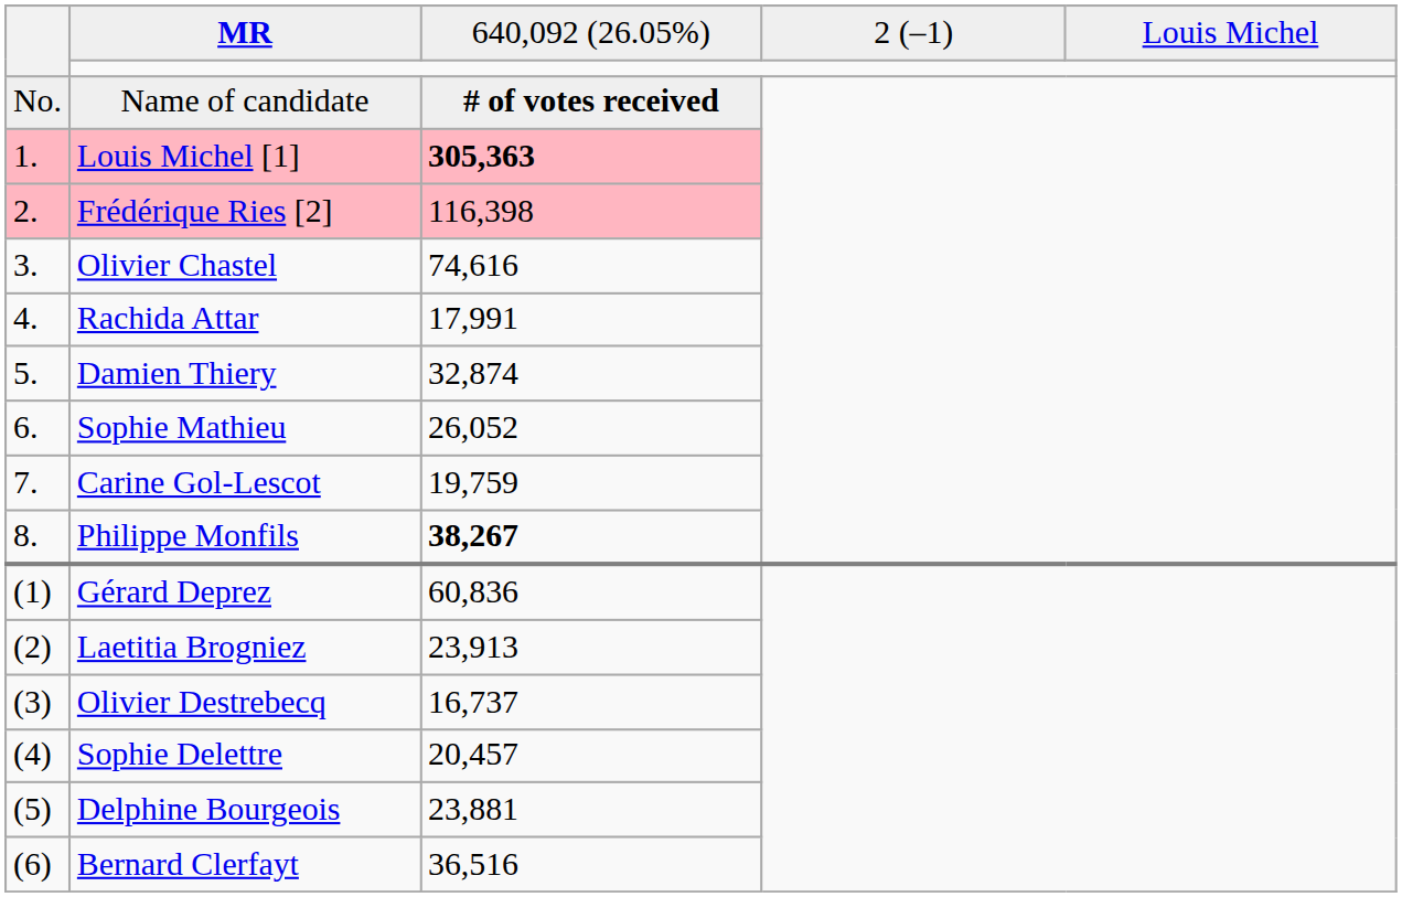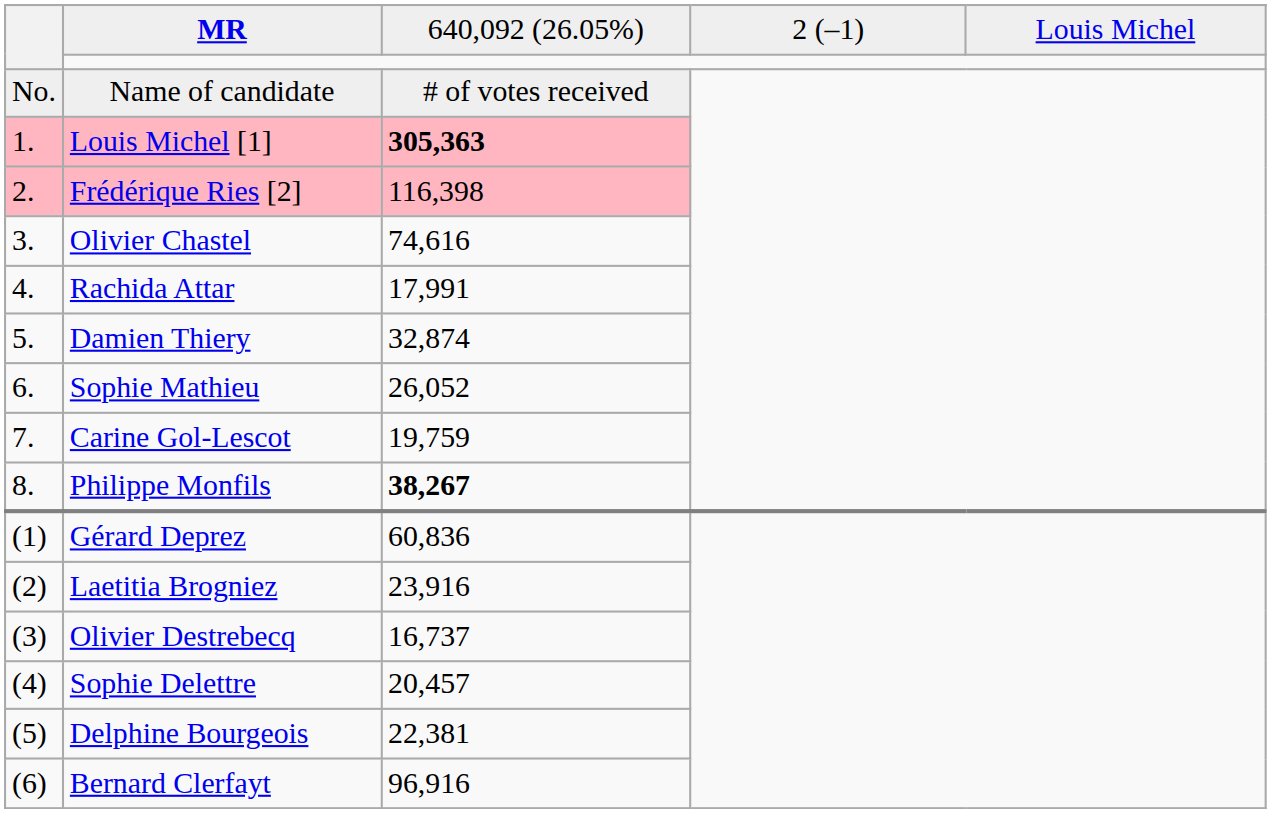Name of candidate | column 3: bold -> normal
Laetitia Brogniez | column 3: 23,913 -> 23,916
Delphine Bourgeois | column 3: 23,881 -> 22,381
Bernard Clerfayt | column 3: 36,516 -> 96,916
